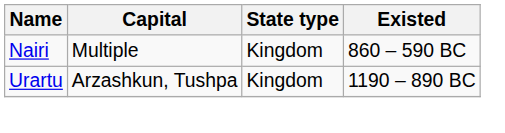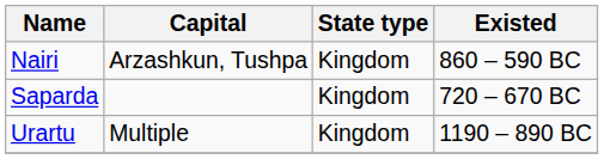Nairi | Capital: Multiple -> Arzashkun, Tushpa
+ row: Saparda | Kingdom | 720 – 670 BC
Urartu | Capital: Arzashkun, Tushpa -> Multiple
